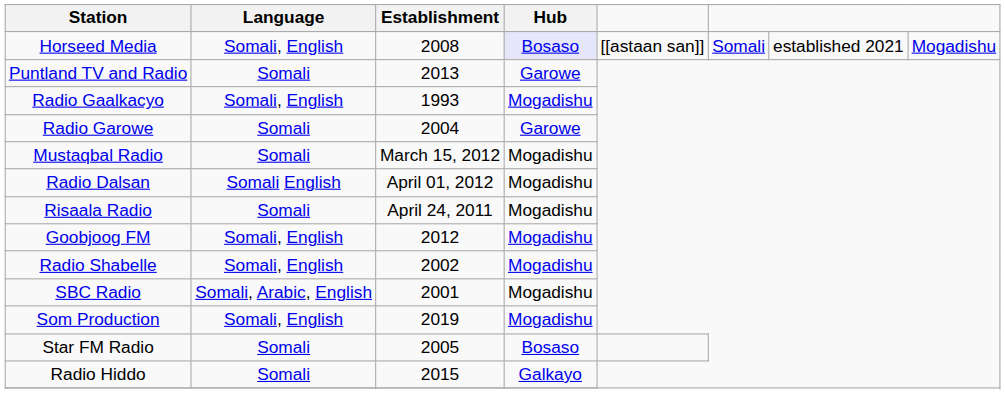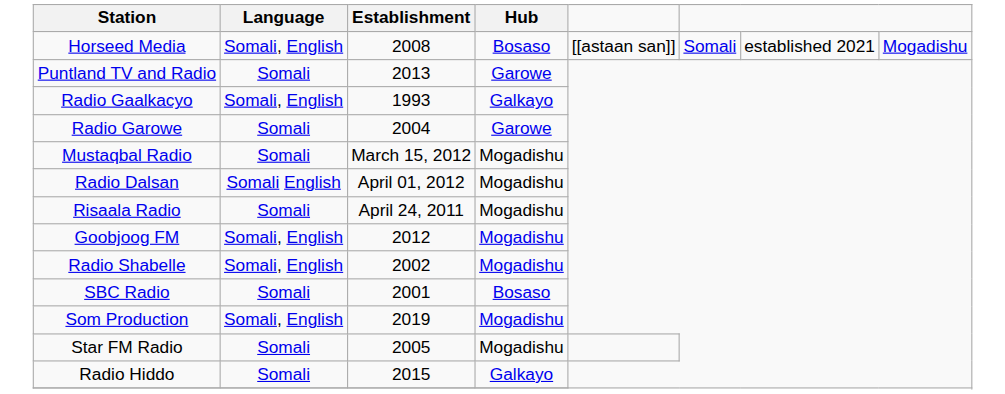Horseed Media | Hub: lavender background -> no background
Radio Gaalkacyo | Hub: Mogadishu -> Galkayo
SBC Radio | Language: Somali, Arabic, English -> Somali
SBC Radio | Hub: Mogadishu -> Bosaso
Star FM Radio | Hub: Bosaso -> Mogadishu
